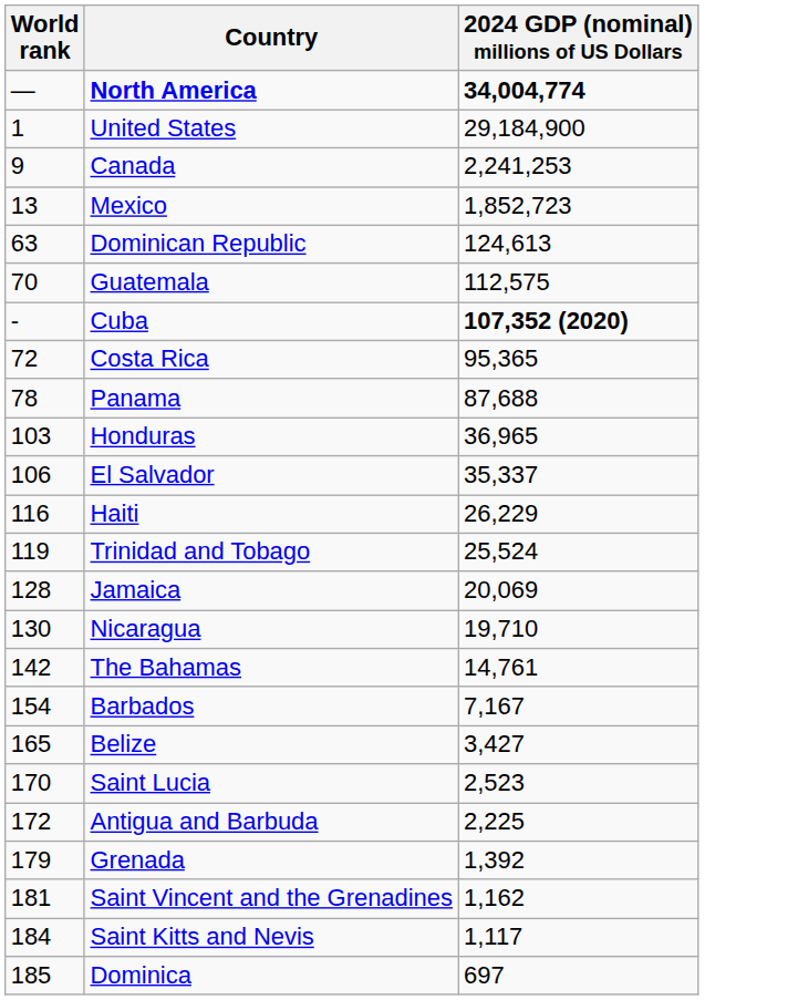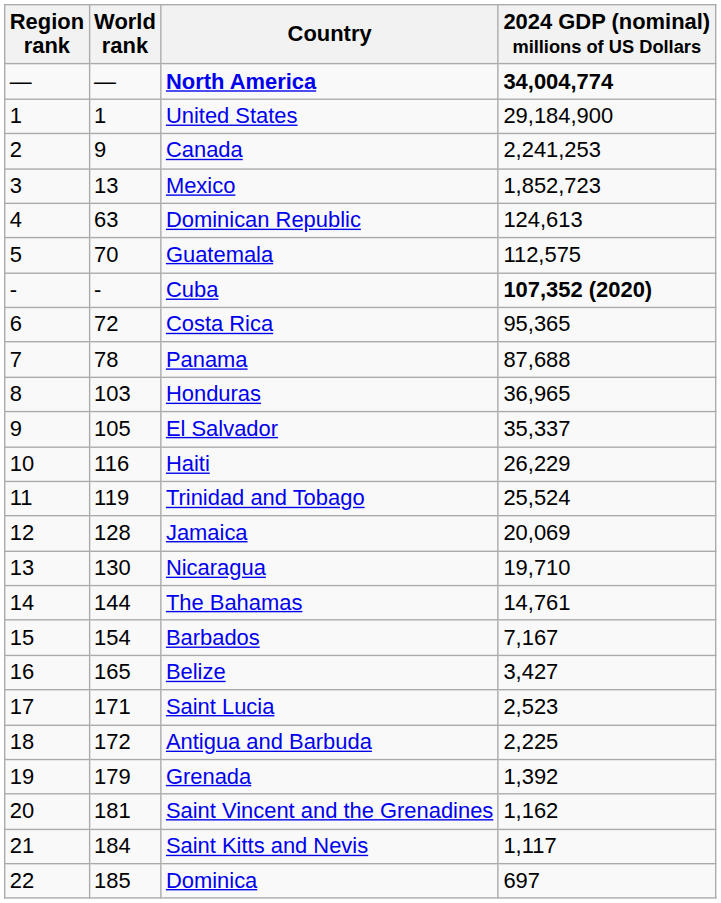+ column: Region rank | — | 1 | 2 | 3 | 4 | 5 | - | 6 | 7 | 8 | 9 | 10 | 11 | 12 | 13 | 14 | 15 | 16 | 17 | 18 | 19 | 20 | 21 | 22
El Salvador | World rank: 106 -> 105
The Bahamas | World rank: 142 -> 144
Saint Lucia | World rank: 170 -> 171
